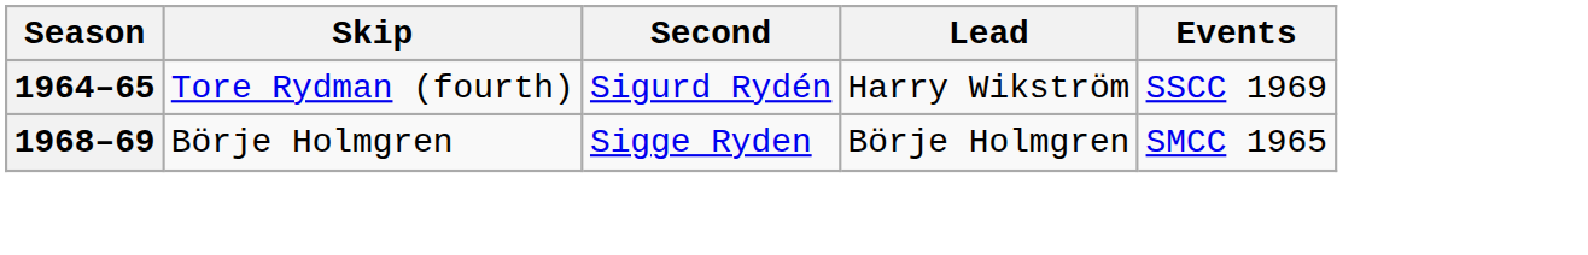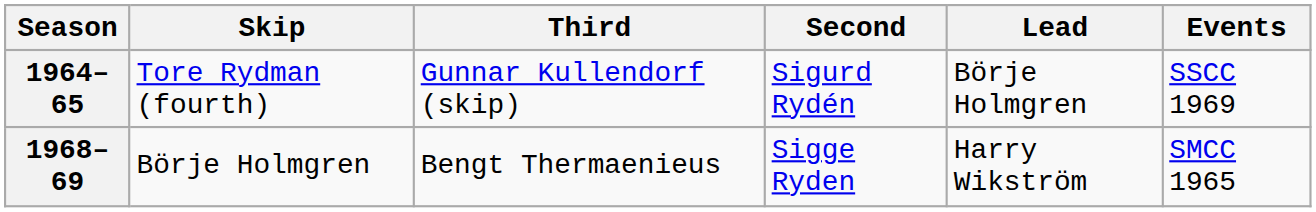+ column: Third | Gunnar Kullendorf (skip) | Bengt Thermaenieus
1964–65 | Lead: Harry Wikström -> Börje Holmgren
1968–69 | Lead: Börje Holmgren -> Harry Wikström
